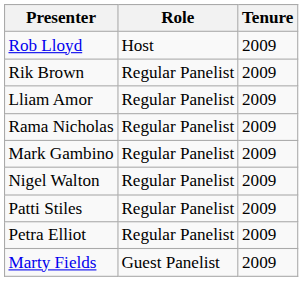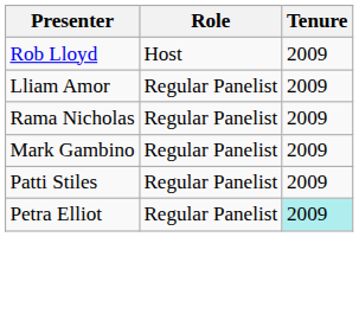- row: Rik Brown | Regular Panelist | 2009
- row: Nigel Walton | Regular Panelist | 2009
Petra Elliot | Tenure: no background -> paleturquoise background
- row: Marty Fields | Guest Panelist | 2009
